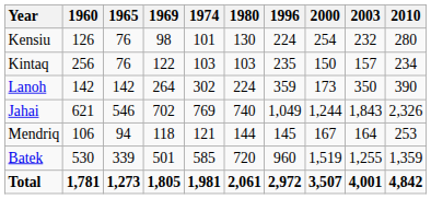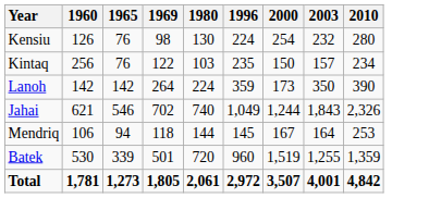- column: 1974 | 101 | 103 | 302 | 769 | 121 | 585 | 1,981
